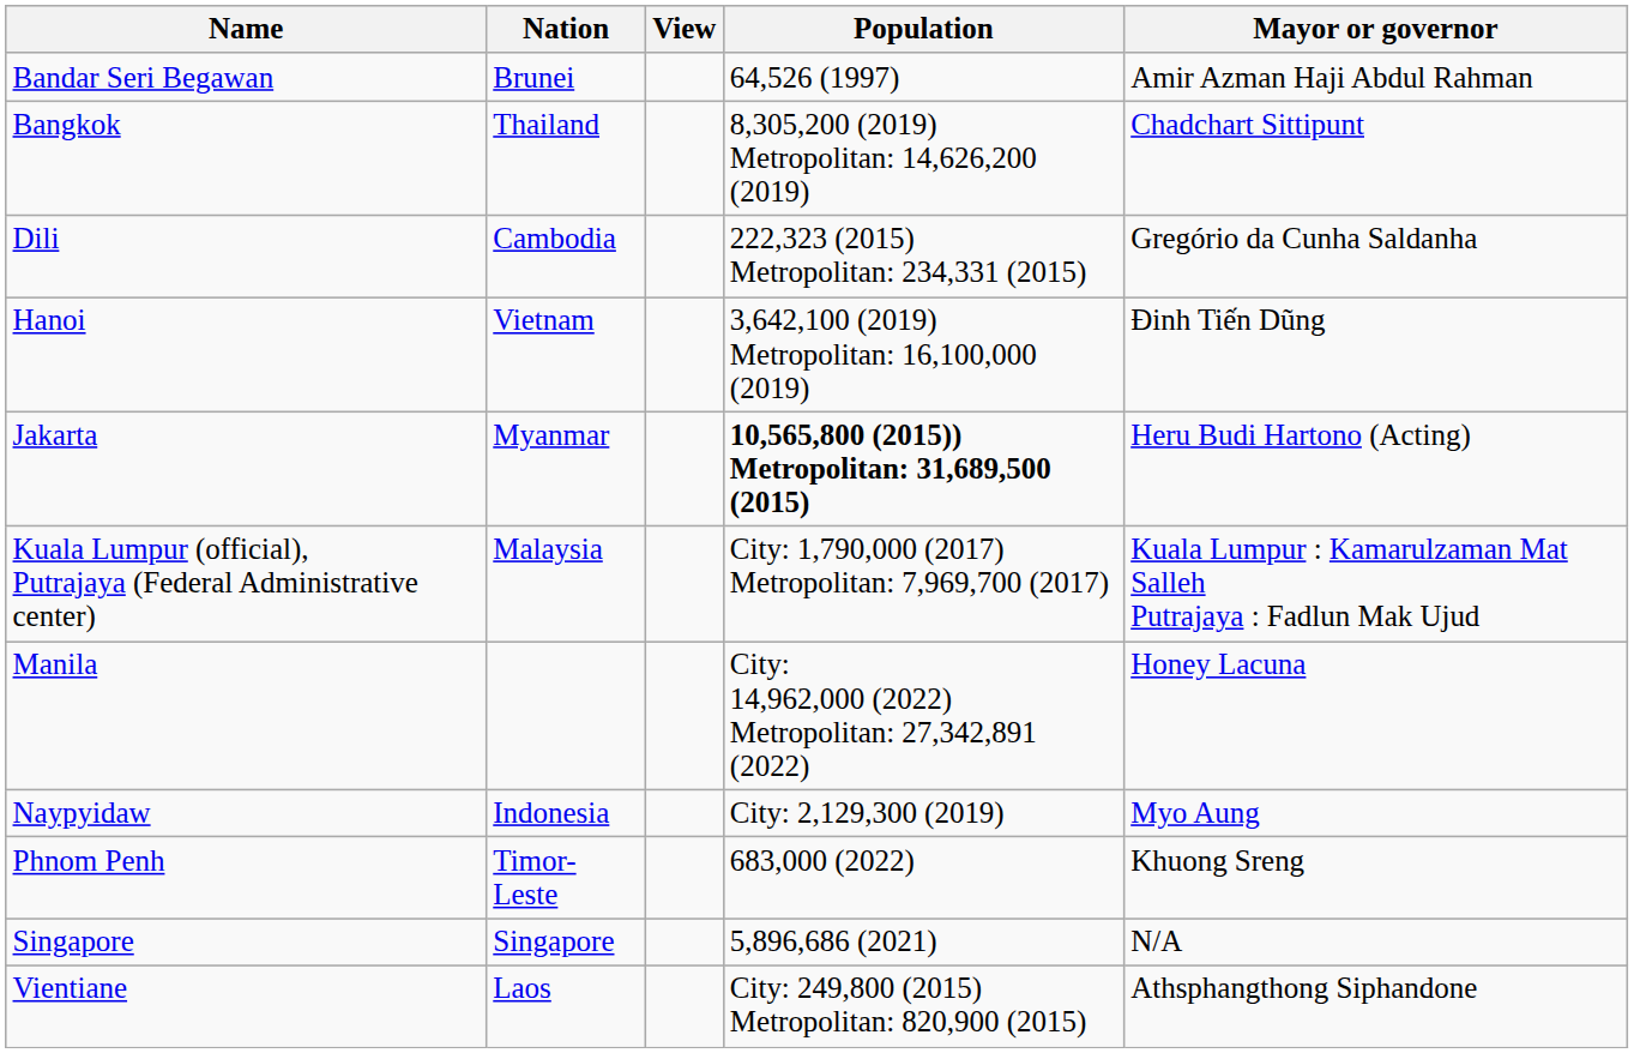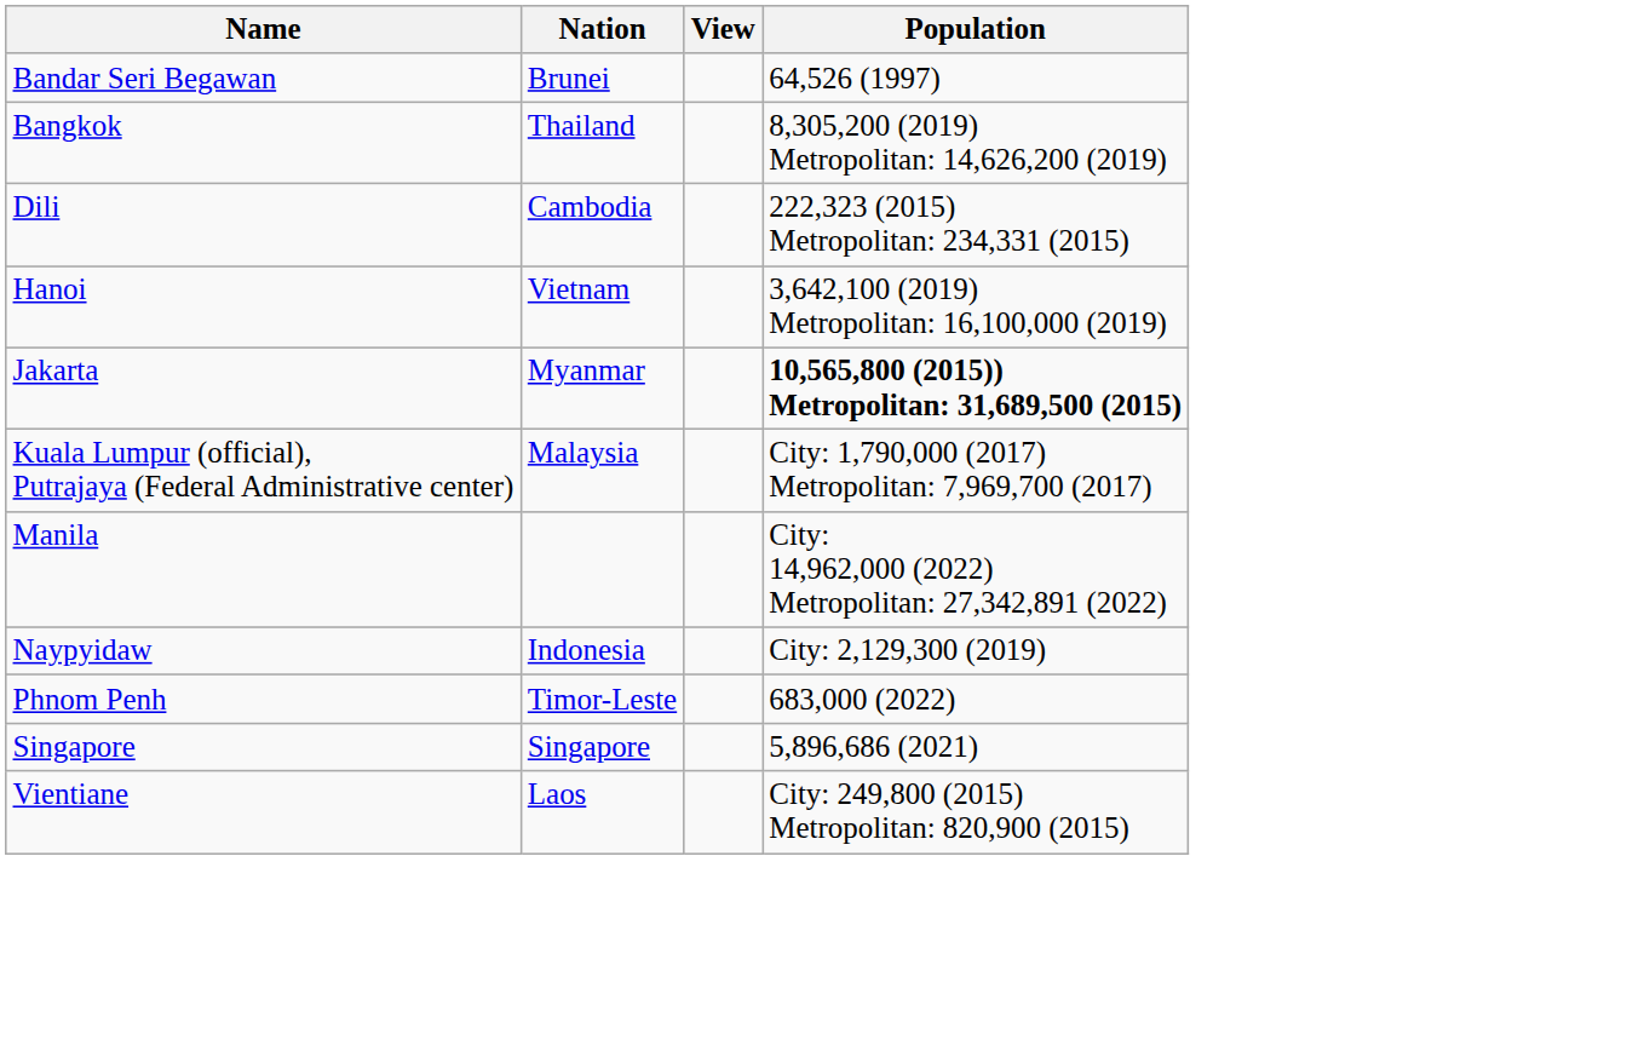- column: Mayor or governor | Amir Azman Haji Abdul Rahman | Chadchart Sittipunt | Gregório da Cunha Saldanha | Đinh Tiến Dũng | Heru Budi Hartono (Acting) | Kuala Lumpur : Kamarulzaman Mat Salleh Putrajaya : Fadlun Mak Ujud | Honey Lacuna | Myo Aung | Khuong Sreng | N/A | Athsphangthong Siphandone
